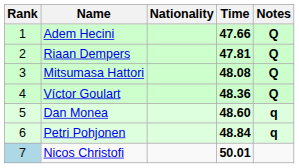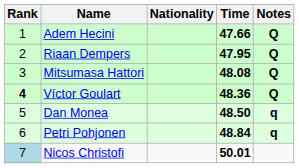Riaan Dempers | Time: 47.81 -> 47.95
Víctor Goulart | Rank: normal -> bold
Dan Monea | Time: 48.60 -> 48.50
